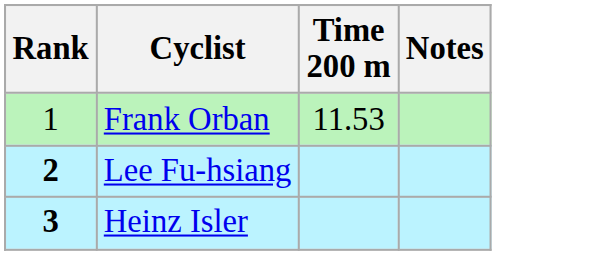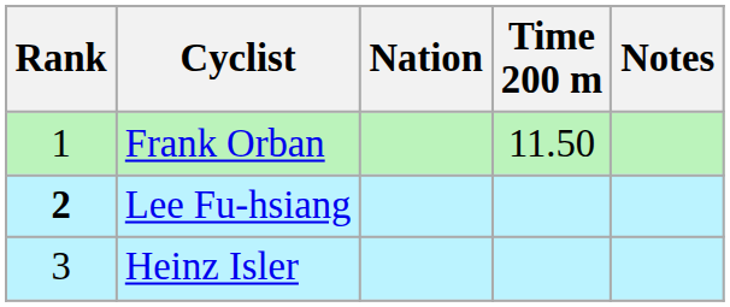+ column: Nation
Frank Orban | Time 200 m: 11.53 -> 11.50
Heinz Isler | Rank: bold -> normal
